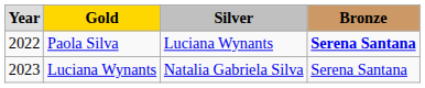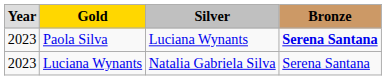Paola Silva | column 1: 2022 -> 2023
